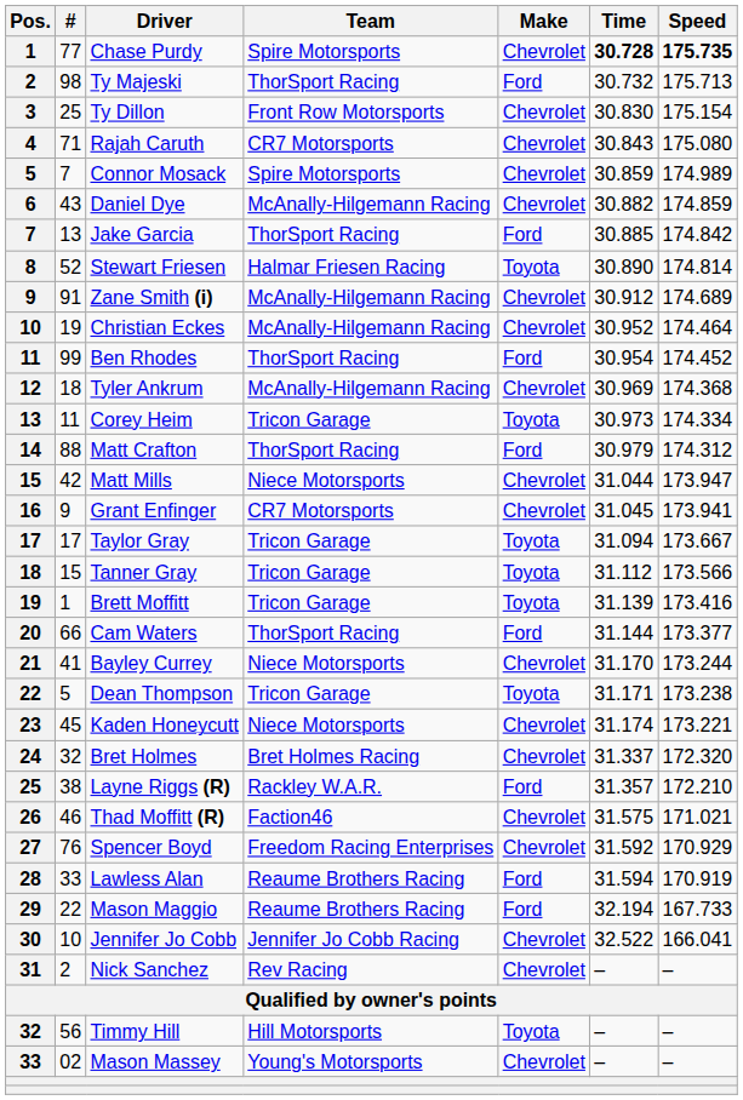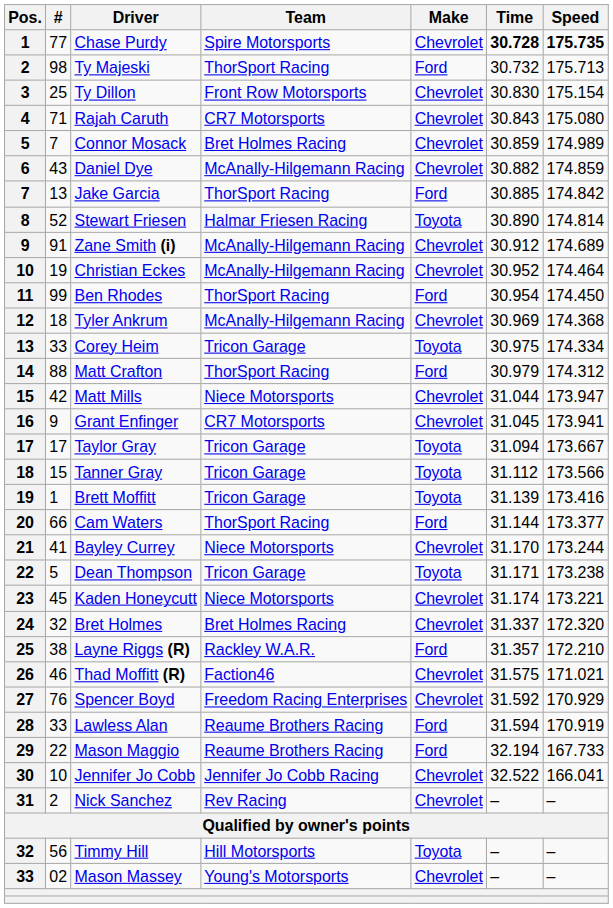Connor Mosack | Team: Spire Motorsports -> Bret Holmes Racing
Ben Rhodes | Speed: 174.452 -> 174.450
Corey Heim | #: 11 -> 33
Corey Heim | Time: 30.973 -> 30.975
